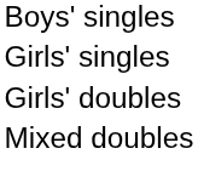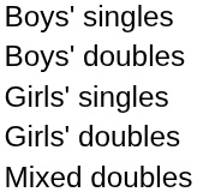+ row: Boys' doubles
